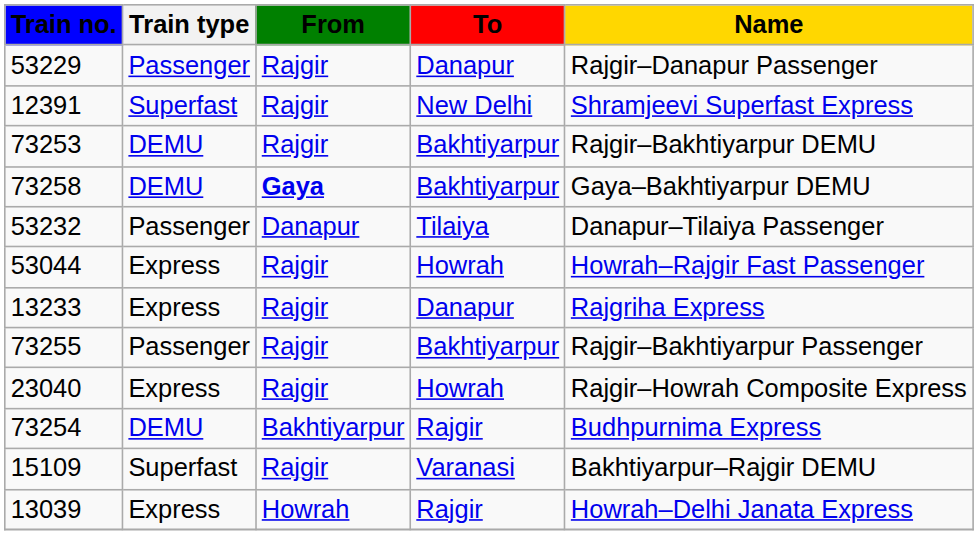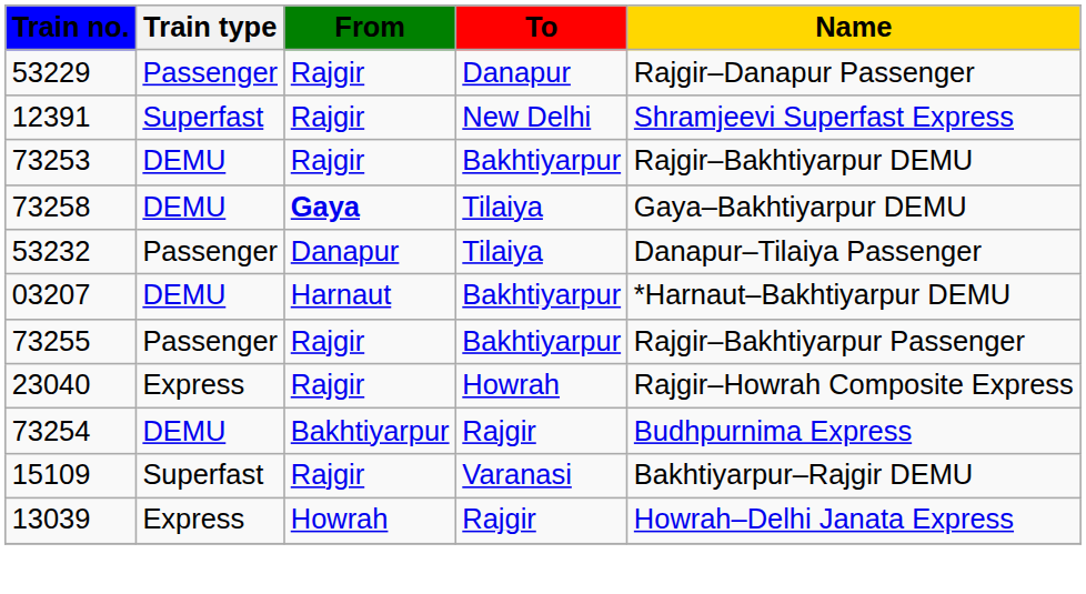73258 | To: Bakhtiyarpur -> Tilaiya
- row: 53044 | Express | Rajgir | Howrah | Howrah–Rajgir Fast Passenger
- row: 13233 | Express | Rajgir | Danapur | Rajgriha Express
+ row: 03207 | DEMU | Harnaut | Bakhtiyarpur | *Harnaut–Bakhtiyarpur DEMU
